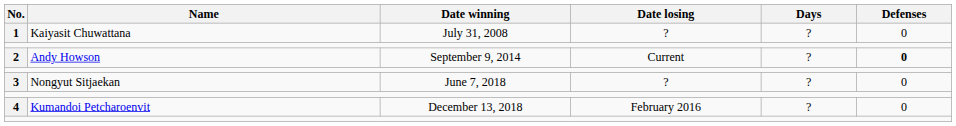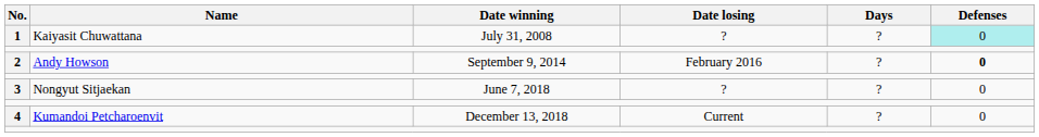1 | Defenses: no background -> paleturquoise background
2 | Date losing: Current -> February 2016
4 | Date losing: February 2016 -> Current
